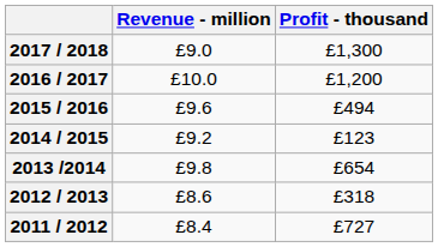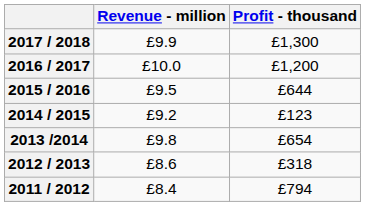2017 / 2018 | Revenue - million: £9.0 -> £9.9
2015 / 2016 | Revenue - million: £9.6 -> £9.5
2015 / 2016 | Profit - thousand: £494 -> £644
2011 / 2012 | Profit - thousand: £727 -> £794
